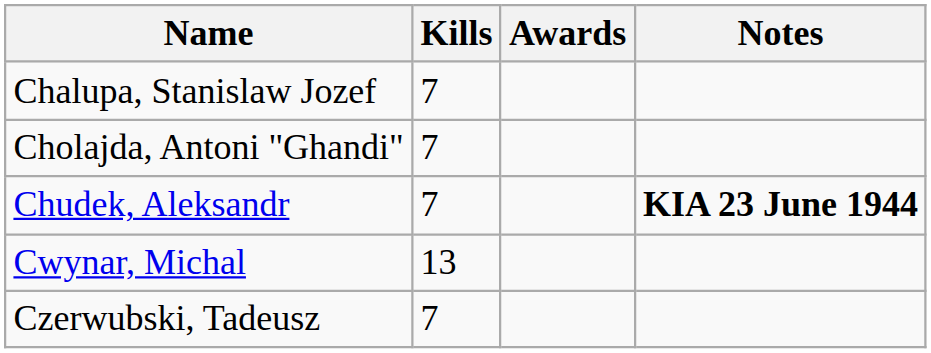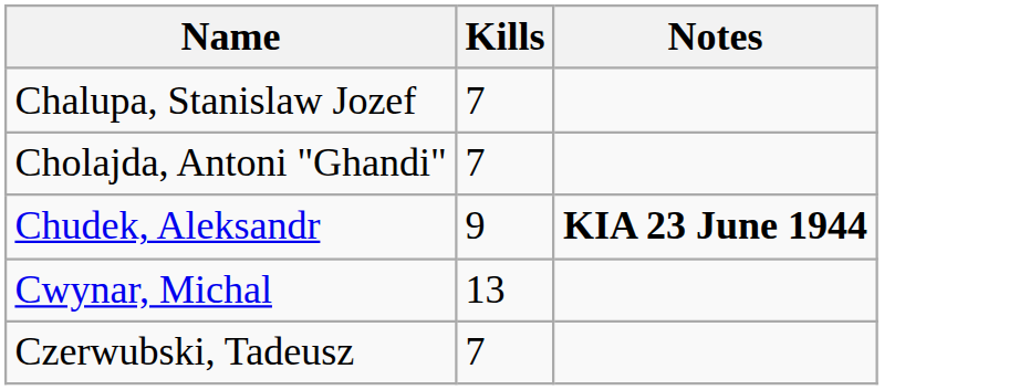- column: Awards
Chudek, Aleksandr | Kills: 7 -> 9
